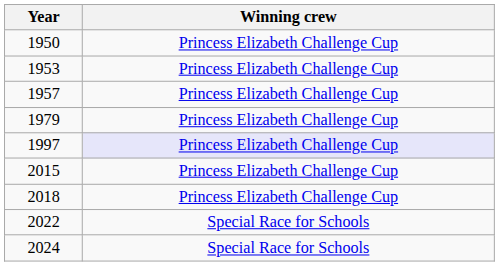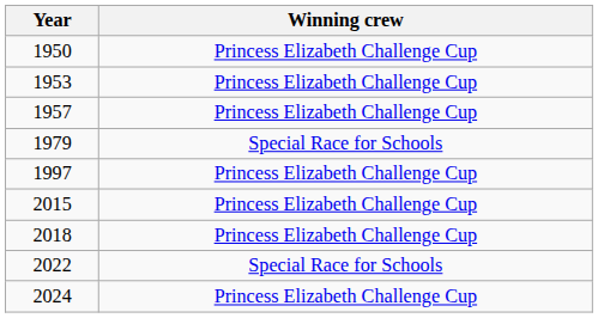1979 | Winning crew: Princess Elizabeth Challenge Cup -> Special Race for Schools
1997 | Winning crew: lavender background -> no background
2024 | Winning crew: Special Race for Schools -> Princess Elizabeth Challenge Cup
